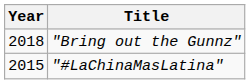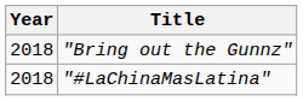"#LaChinaMasLatina" | Year: 2015 -> 2018
